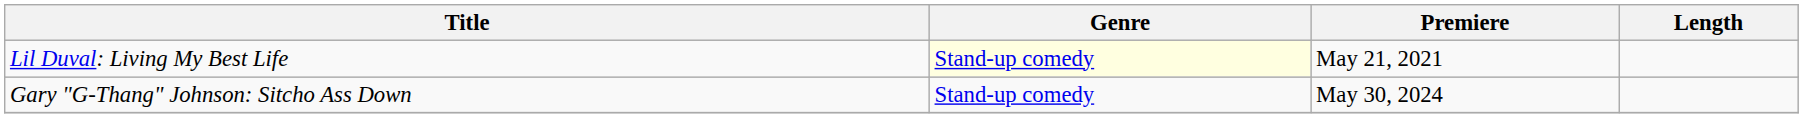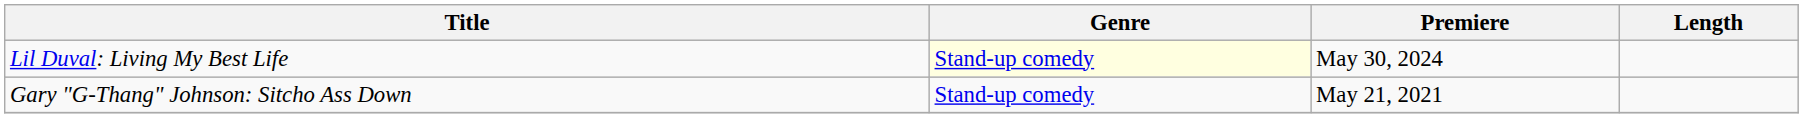Lil Duval: Living My Best Life | Premiere: May 21, 2021 -> May 30, 2024
Gary "G-Thang" Johnson: Sitcho Ass Down | Premiere: May 30, 2024 -> May 21, 2021
